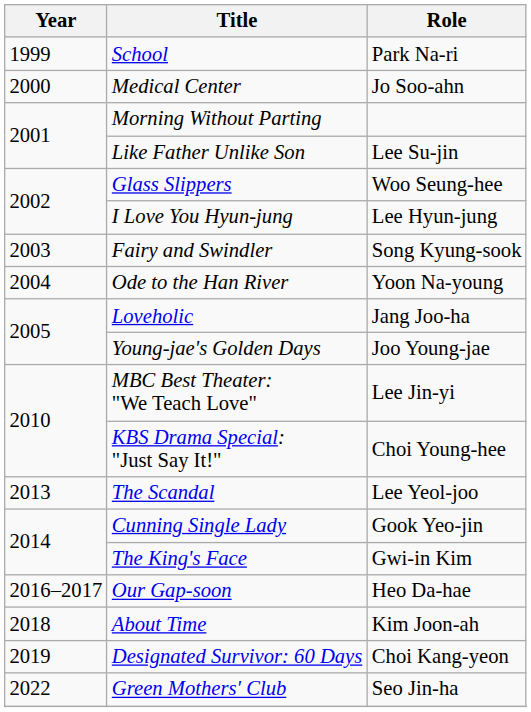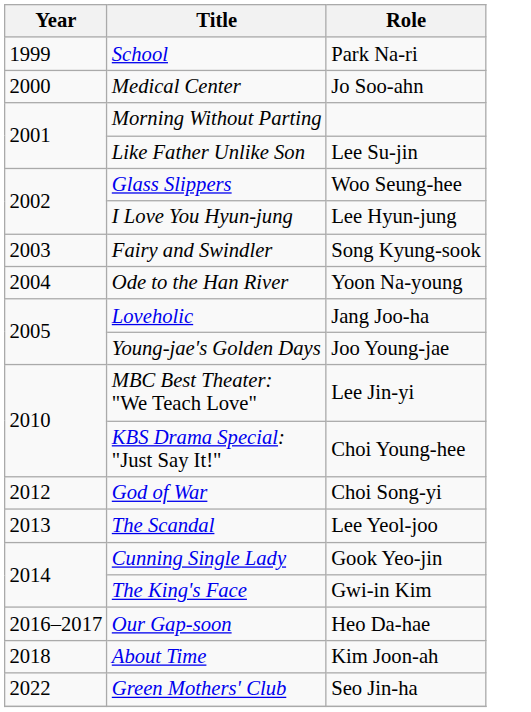+ row: 2012 | God of War | Choi Song-yi
- row: 2019 | Designated Survivor: 60 Days | Choi Kang-yeon
